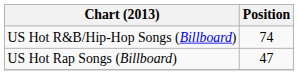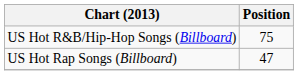US Hot R&B/Hip-Hop Songs (Billboard) | Position: 74 -> 75
